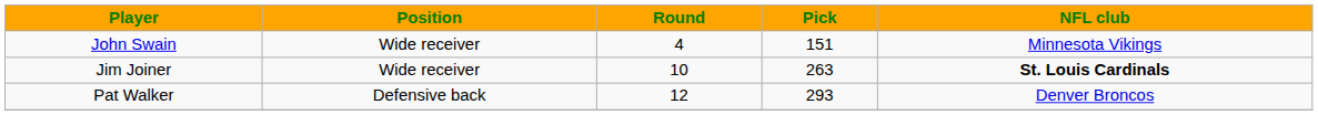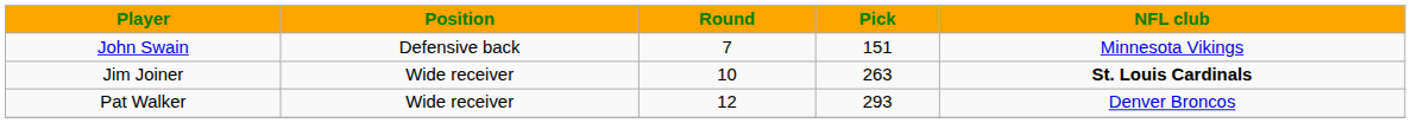John Swain | Position: Wide receiver -> Defensive back
John Swain | Round: 4 -> 7
Pat Walker | Position: Defensive back -> Wide receiver
